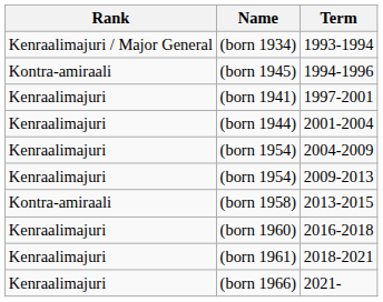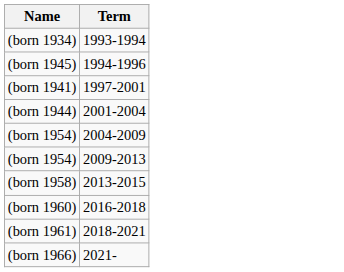- column: Rank | Kenraalimajuri / Major General | Kontra-amiraali | Kenraalimajuri | Kenraalimajuri | Kenraalimajuri | Kenraalimajuri | Kontra-amiraali | Kenraalimajuri | Kenraalimajuri | Kenraalimajuri
